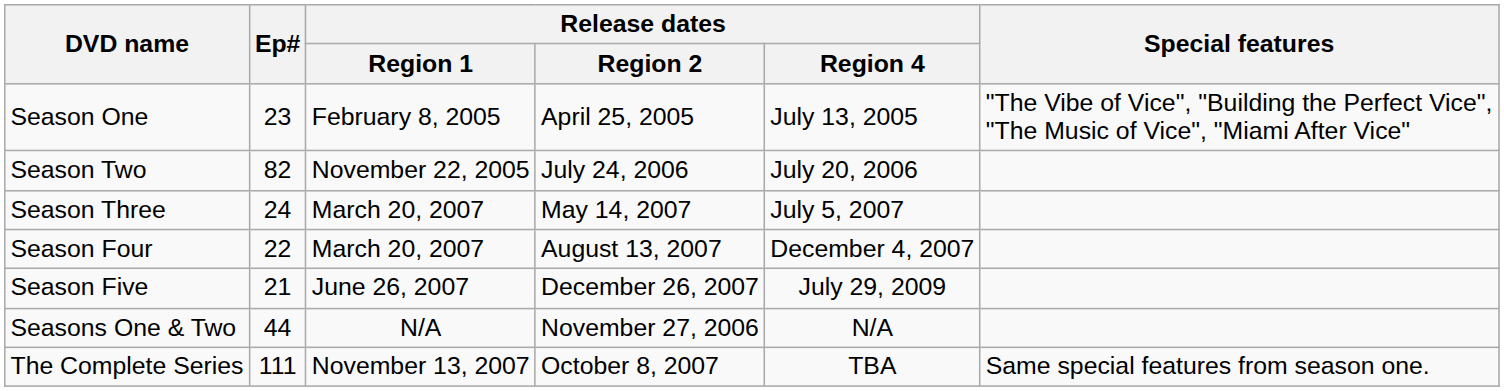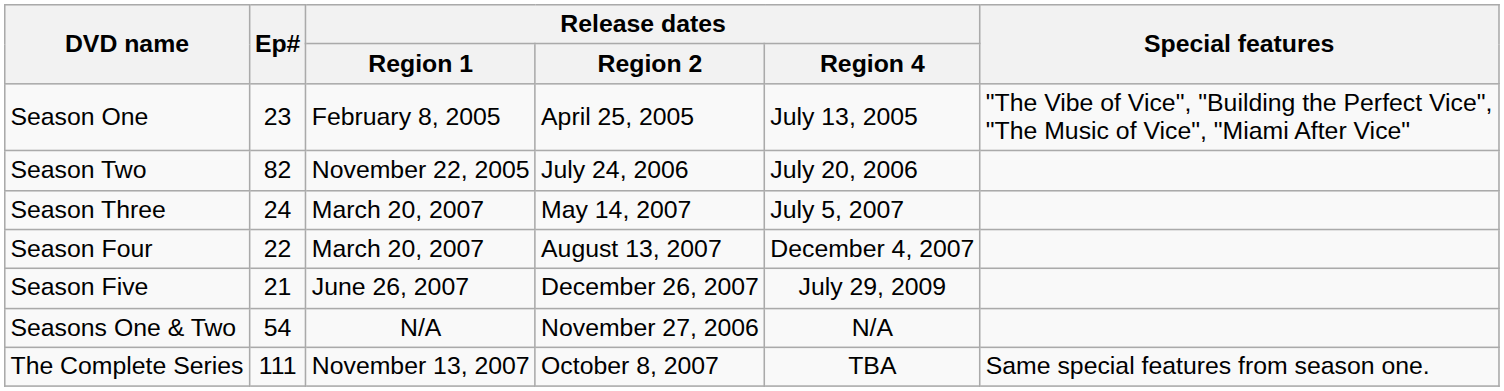Seasons One & Two | Ep#: 44 -> 54
